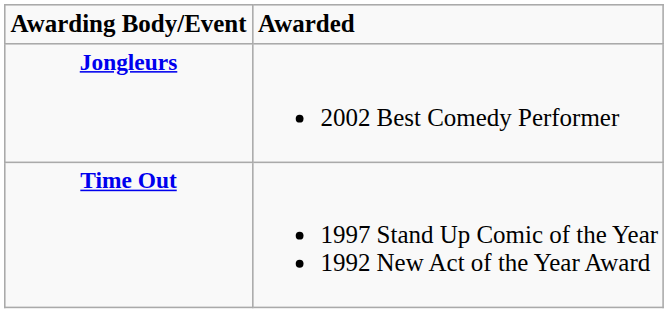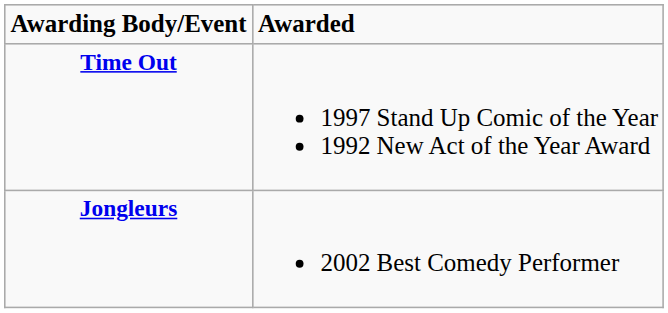rows swapped: Jongleurs <-> Time Out
